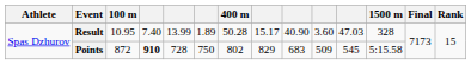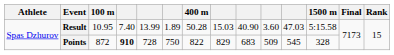Result | column 8: 15.17 -> 15.03
Result | 1500 m: 328 -> 5:15.58
Points | 400 m: 802 -> 822
Points | 1500 m: 5:15.58 -> 328
